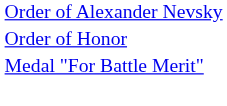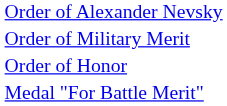+ row: Order of Military Merit
